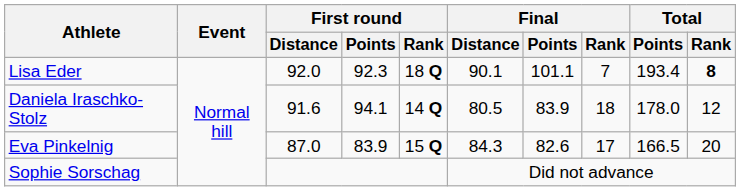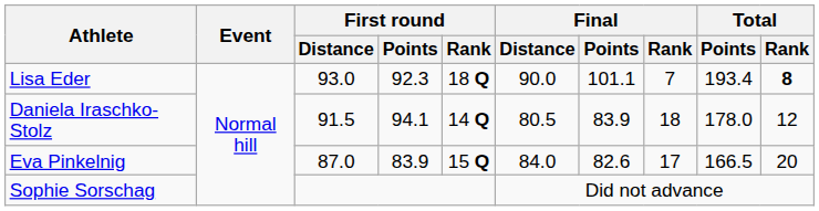Lisa Eder | First round / Distance: 92.0 -> 93.0
Lisa Eder | Final / Distance: 90.1 -> 90.0
Daniela Iraschko-Stolz | First round / Distance: 91.6 -> 91.5
Eva Pinkelnig | Final / Distance: 84.3 -> 84.0
